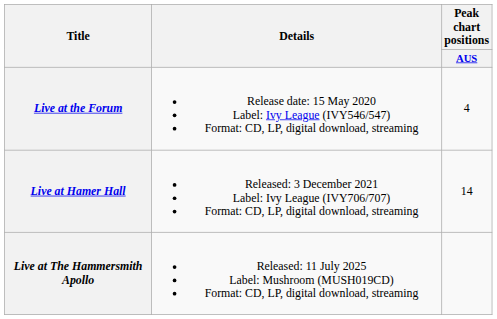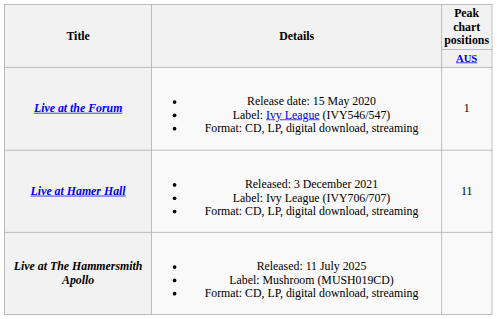Live at the Forum | Peak chart positions / AUS: 4 -> 1
Live at Hamer Hall | Peak chart positions / AUS: 14 -> 11
